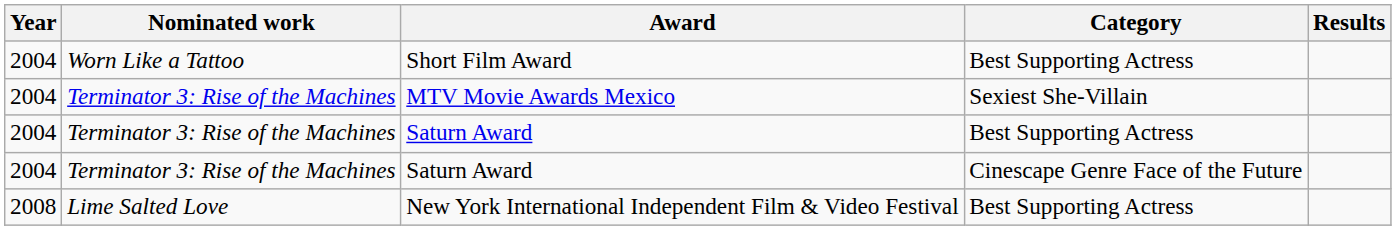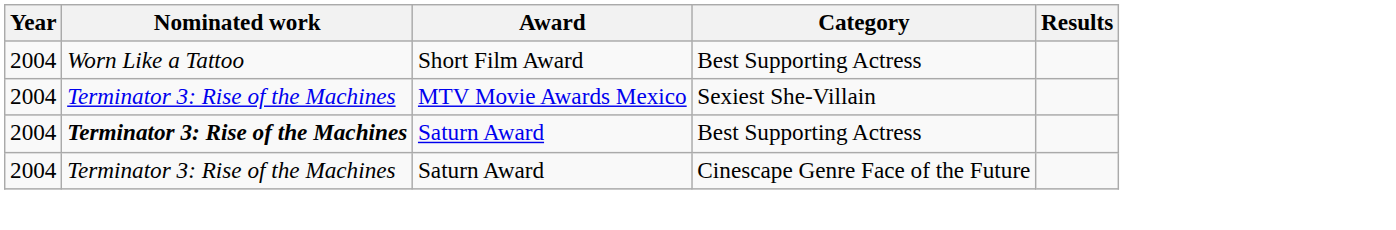Saturn Award / Best Supporting Actress | Nominated work: normal -> bold
- row: 2008 | Lime Salted Love | New York International Independent Film & Video Festival | Best Supporting Actress
